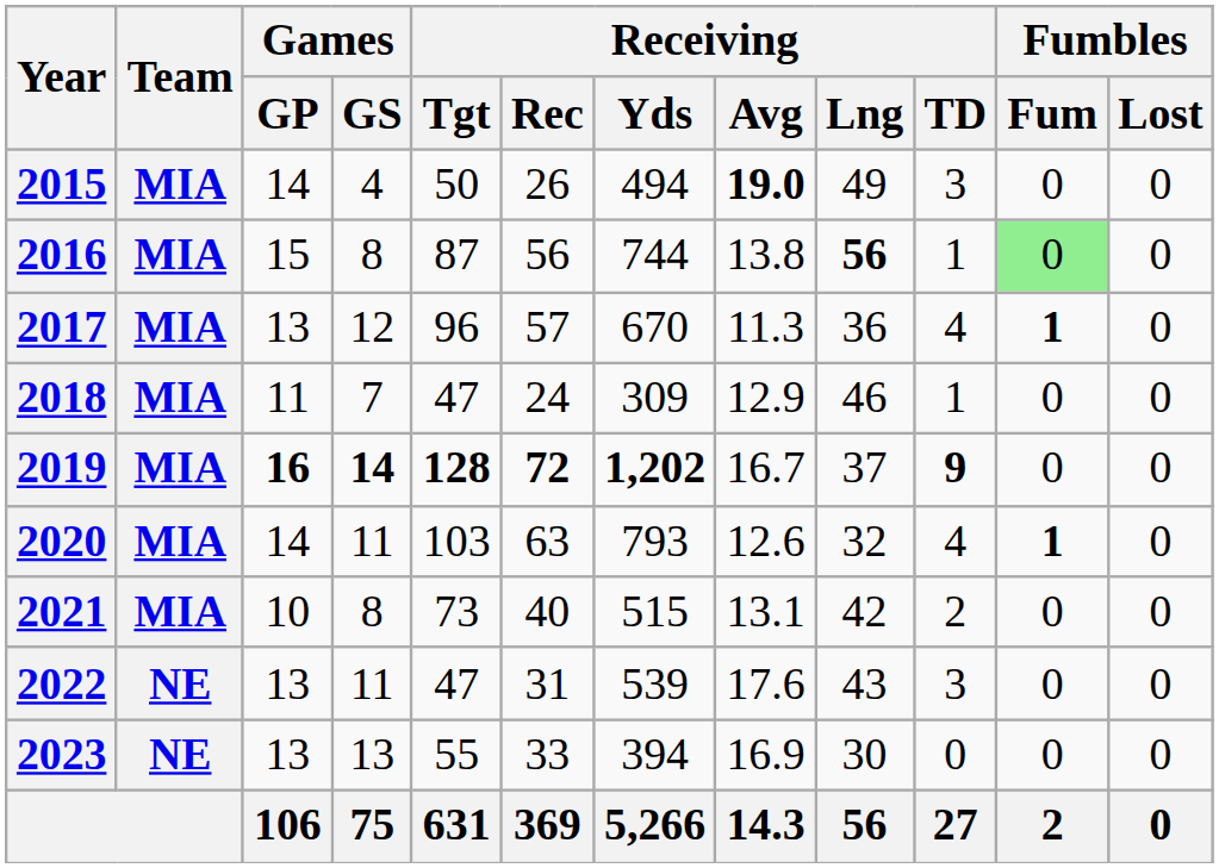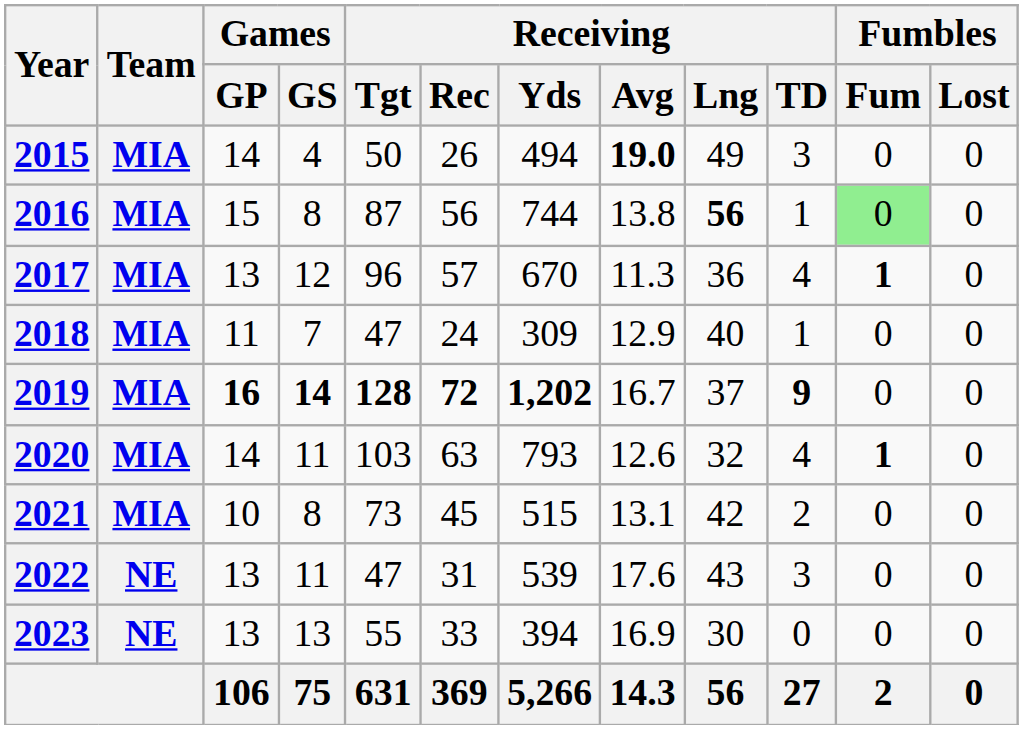2018 | Receiving / Lng: 46 -> 40
2021 | Receiving / Rec: 40 -> 45
